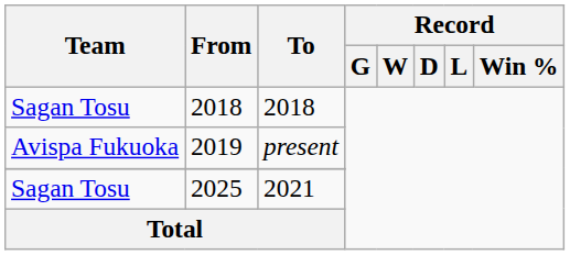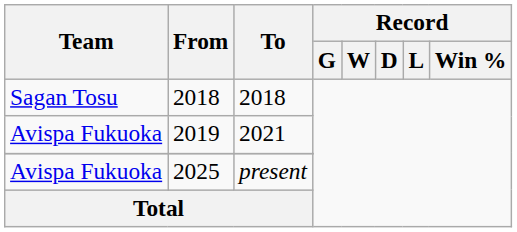2019 | To: present -> 2021
2025 | Team: Sagan Tosu -> Avispa Fukuoka
2025 | To: 2021 -> present
